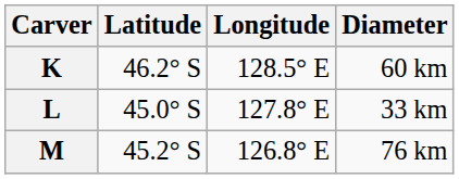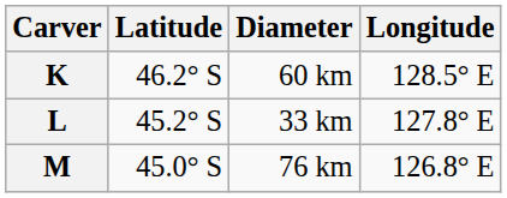columns swapped: Longitude <-> Diameter
L | Latitude: 45.0° S -> 45.2° S
M | Latitude: 45.2° S -> 45.0° S
